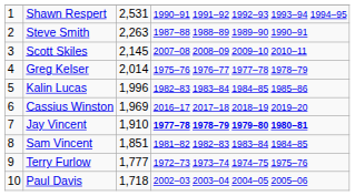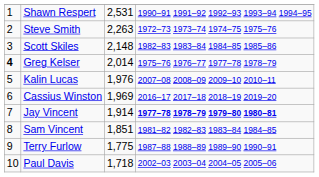Steve Smith | column 4: 1987–88 1988–89 1989–90 1990–91 -> 1972–73 1973–74 1974–75 1975–76
Scott Skiles | column 3: 2,145 -> 2,148
Scott Skiles | column 4: 2007–08 2008–09 2009–10 2010–11 -> 1982–83 1983–84 1984–85 1985–86
Greg Kelser | column 1: normal -> bold
Kalin Lucas | column 3: 1,996 -> 1,976
Kalin Lucas | column 4: 1982–83 1983–84 1984–85 1985–86 -> 2007–08 2008–09 2009–10 2010–11
Jay Vincent | column 3: 1,910 -> 1,914
Terry Furlow | column 3: 1,777 -> 1,775
Terry Furlow | column 4: 1972–73 1973–74 1974–75 1975–76 -> 1987–88 1988–89 1989–90 1990–91
